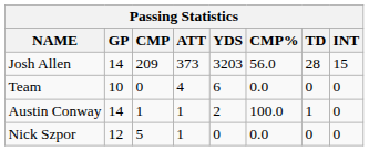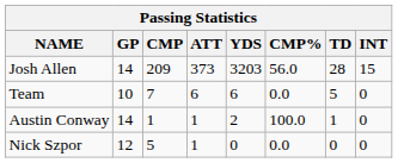Team | CMP: 0 -> 7
Team | ATT: 4 -> 6
Team | TD: 0 -> 5
